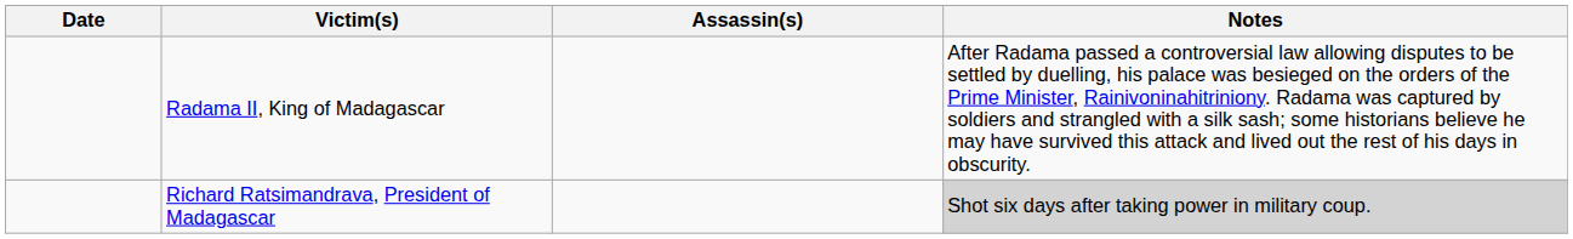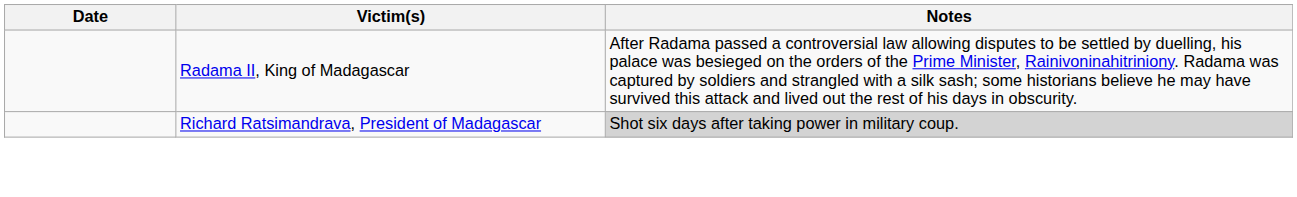- column: Assassin(s)
